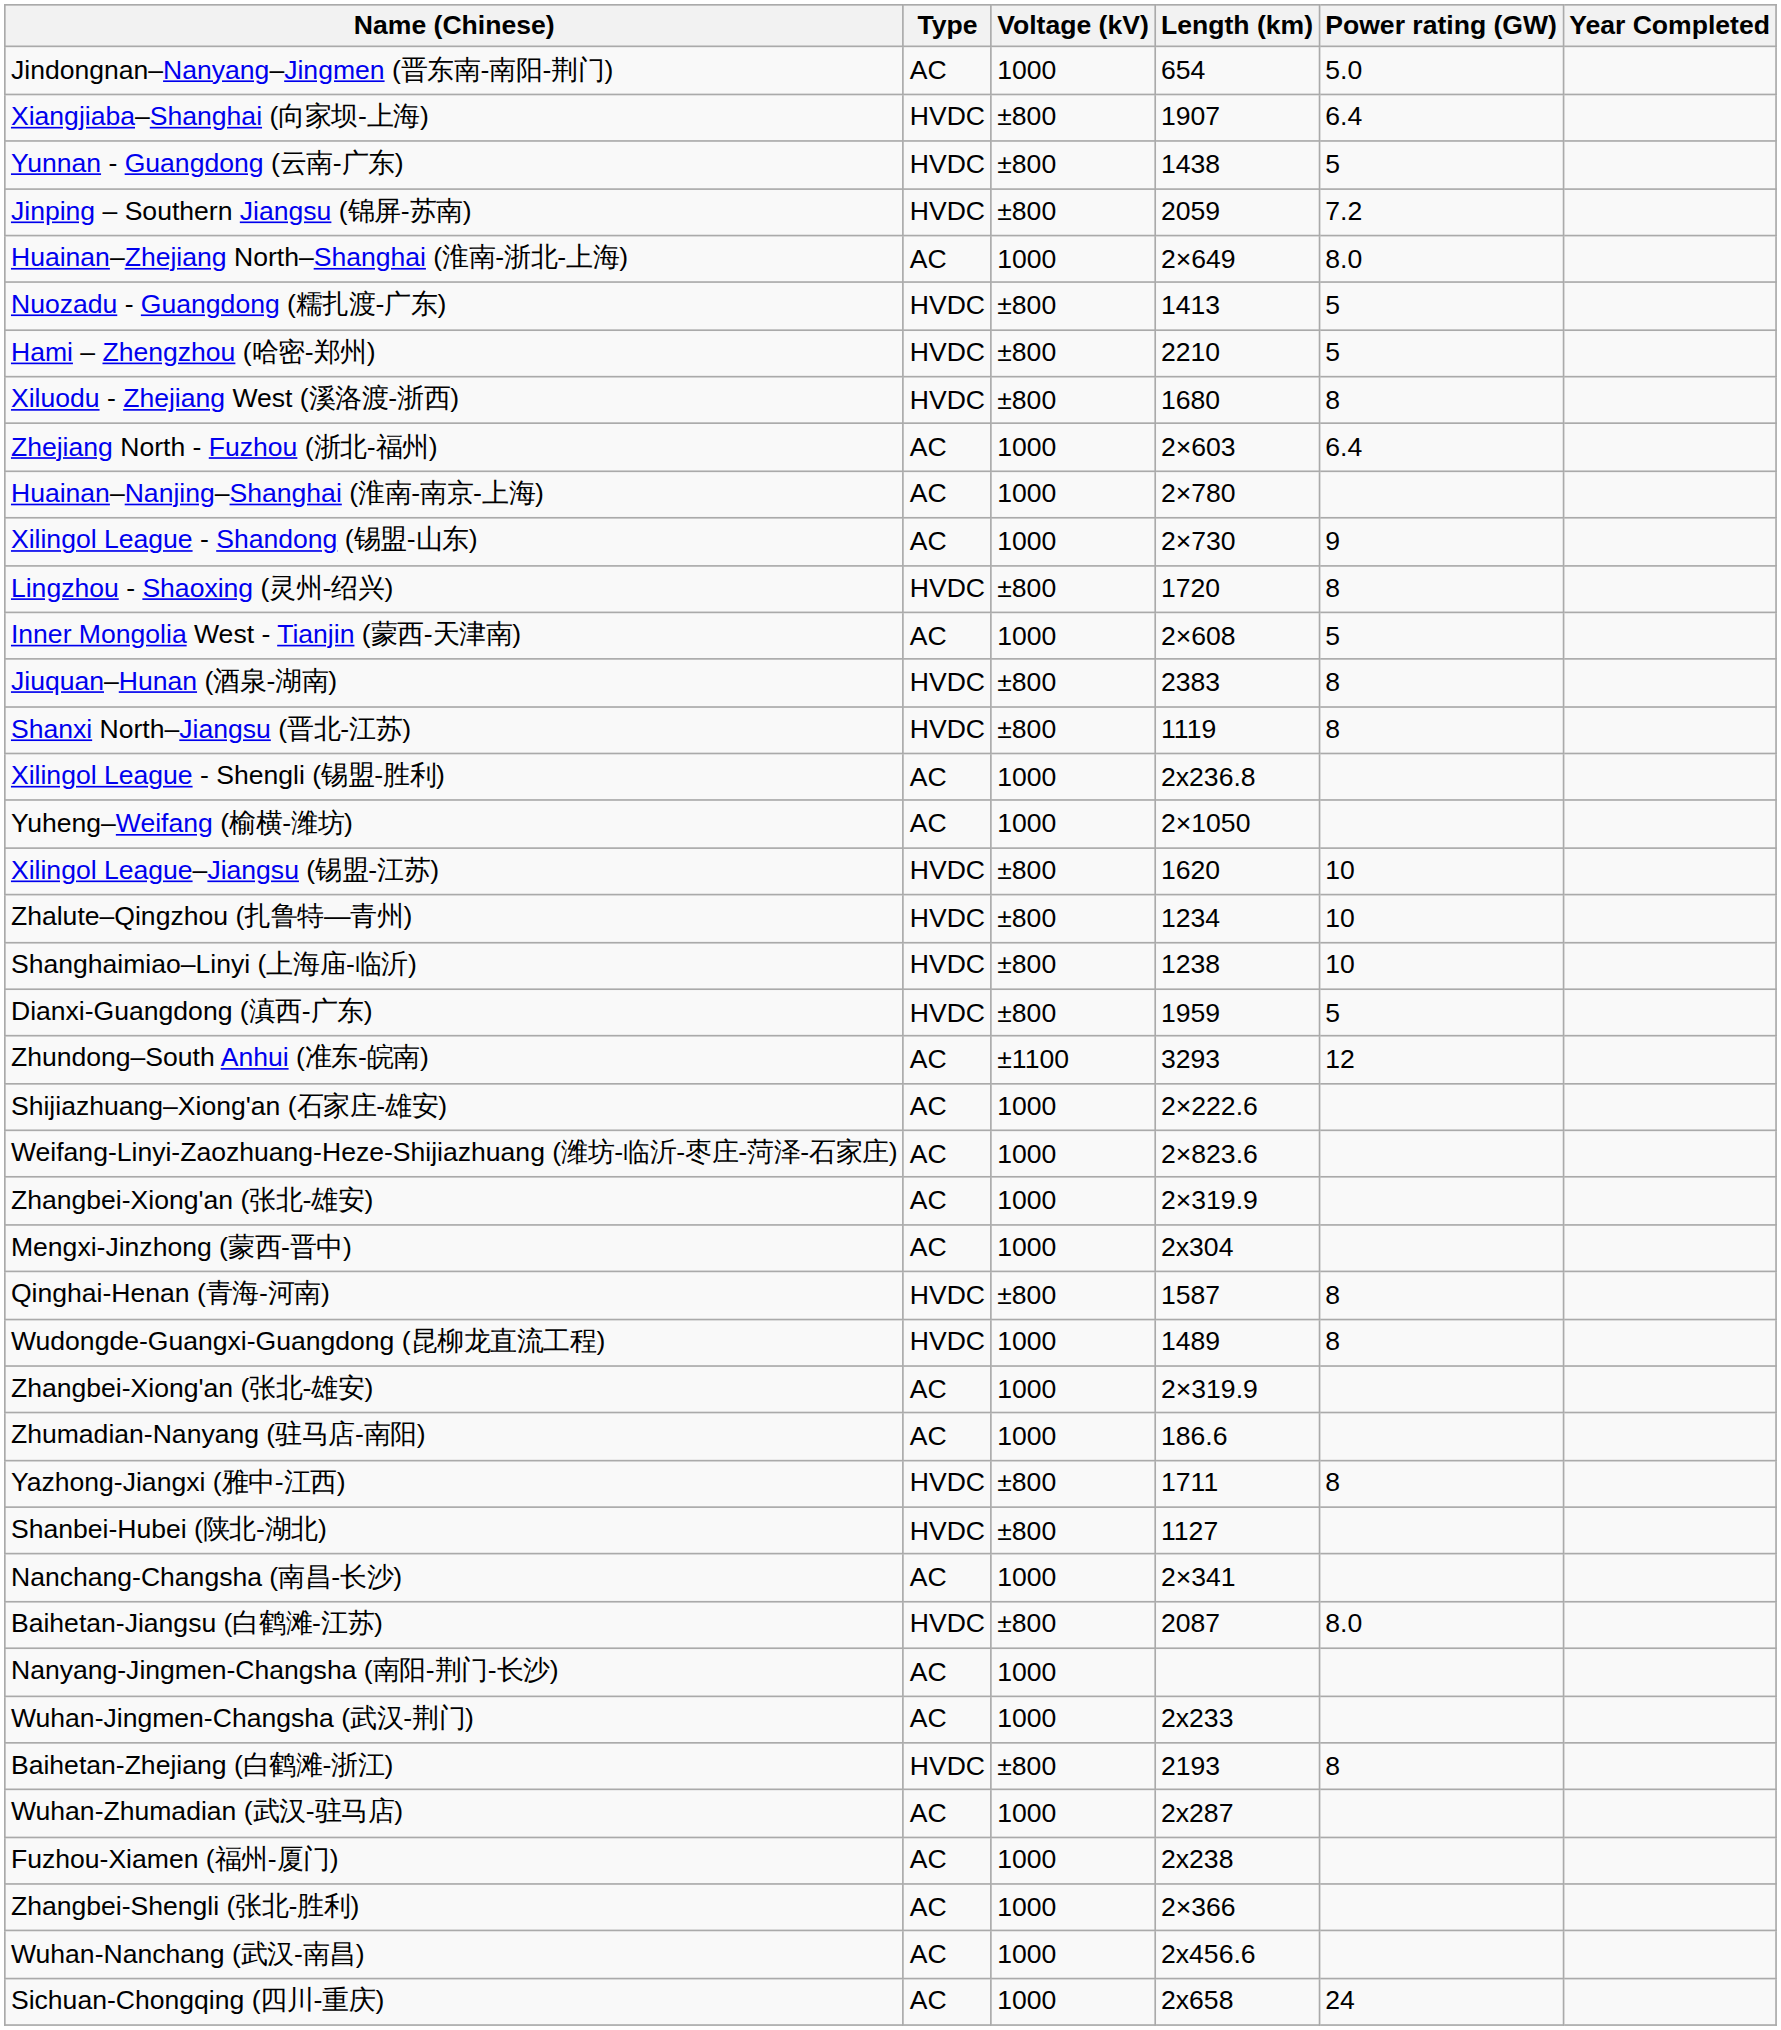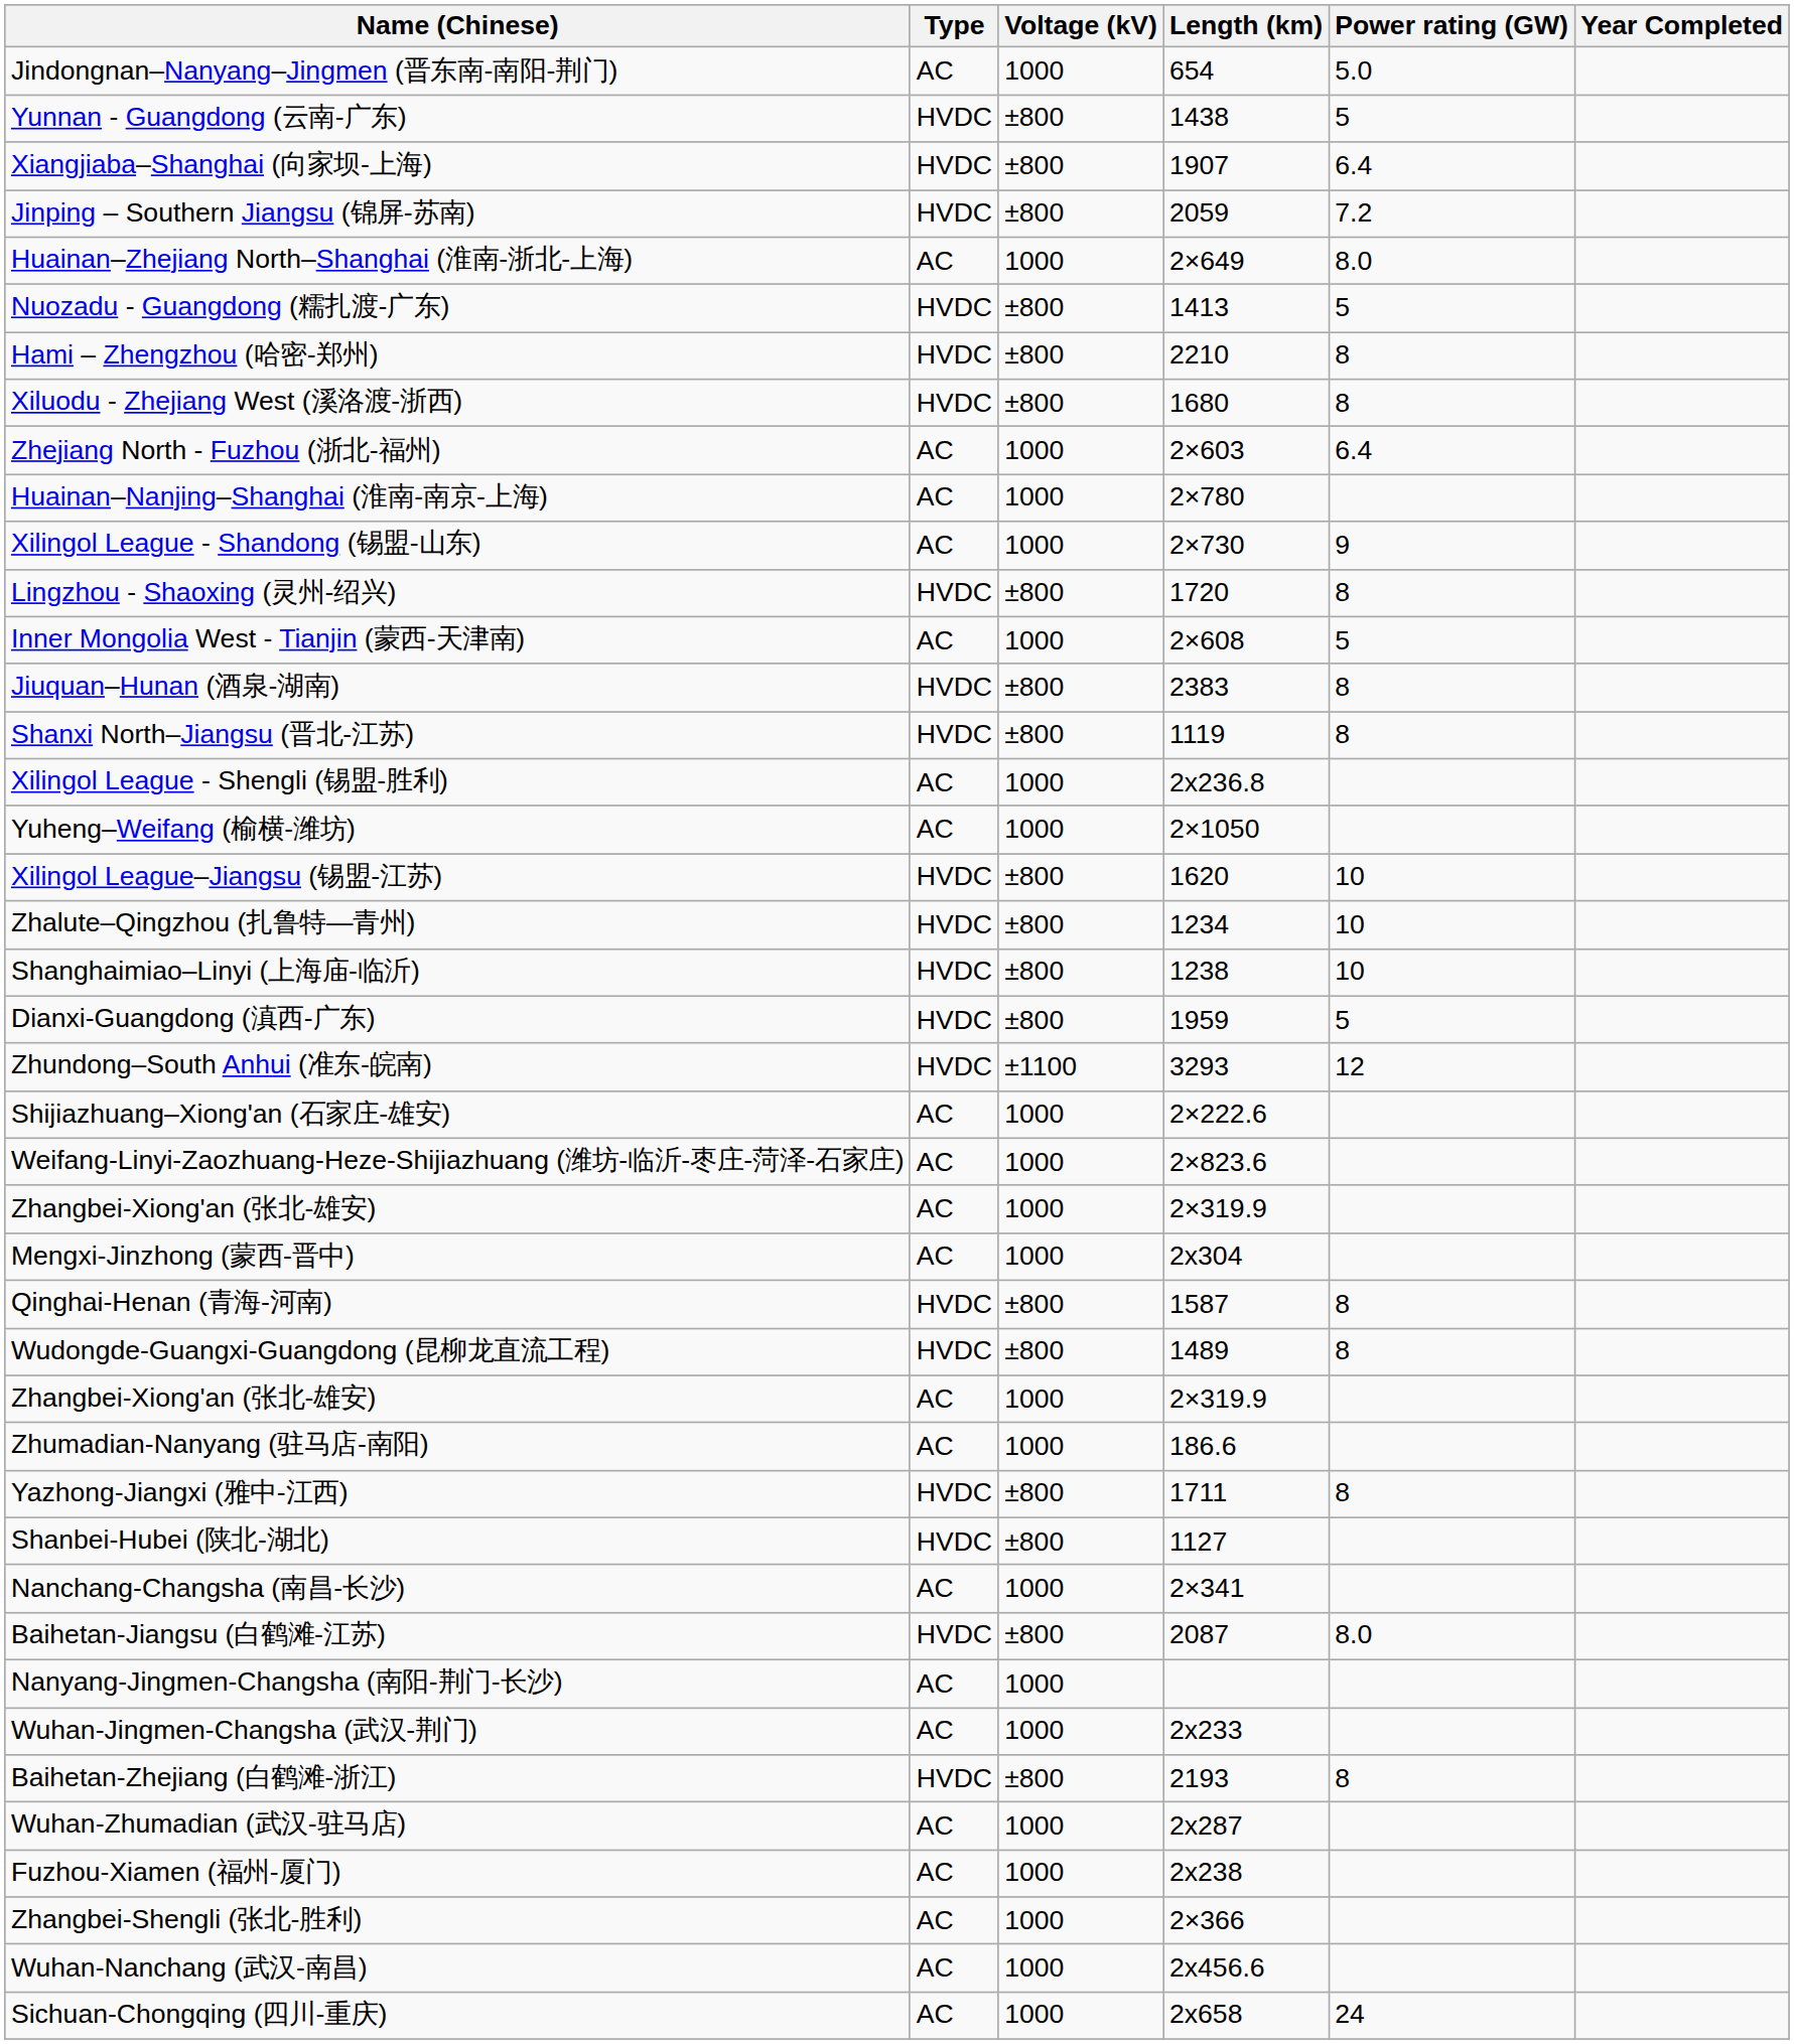rows swapped: Yunnan - Guangdong (云南-广东) <-> Xiangjiaba–Shanghai (向家坝-上海)
Hami – Zhengzhou (哈密-郑州) | Power rating (GW): 5 -> 8
Zhundong–South Anhui (准东-皖南) | Type: AC -> HVDC
Wudongde-Guangxi-Guangdong (昆柳龙直流工程) | Voltage (kV): 1000 -> ±800
